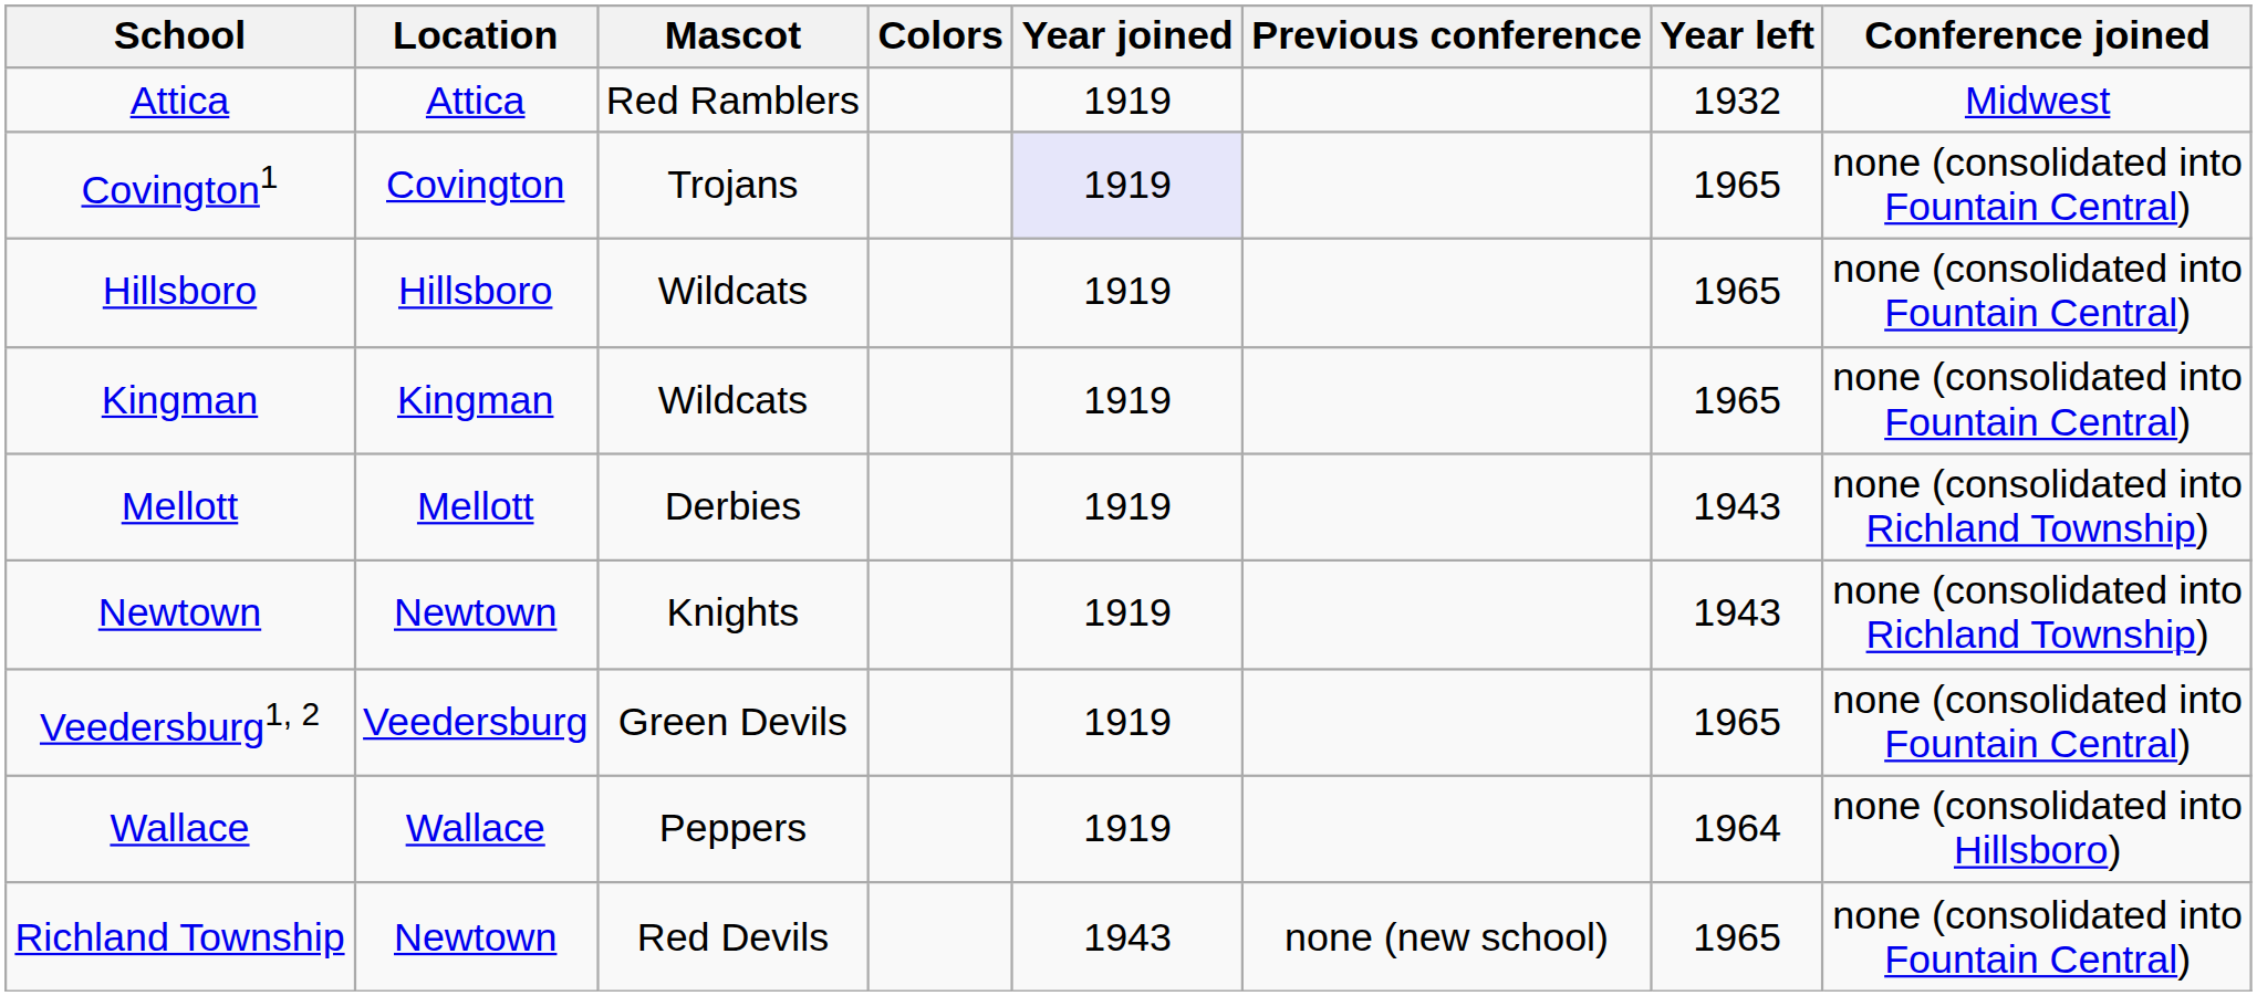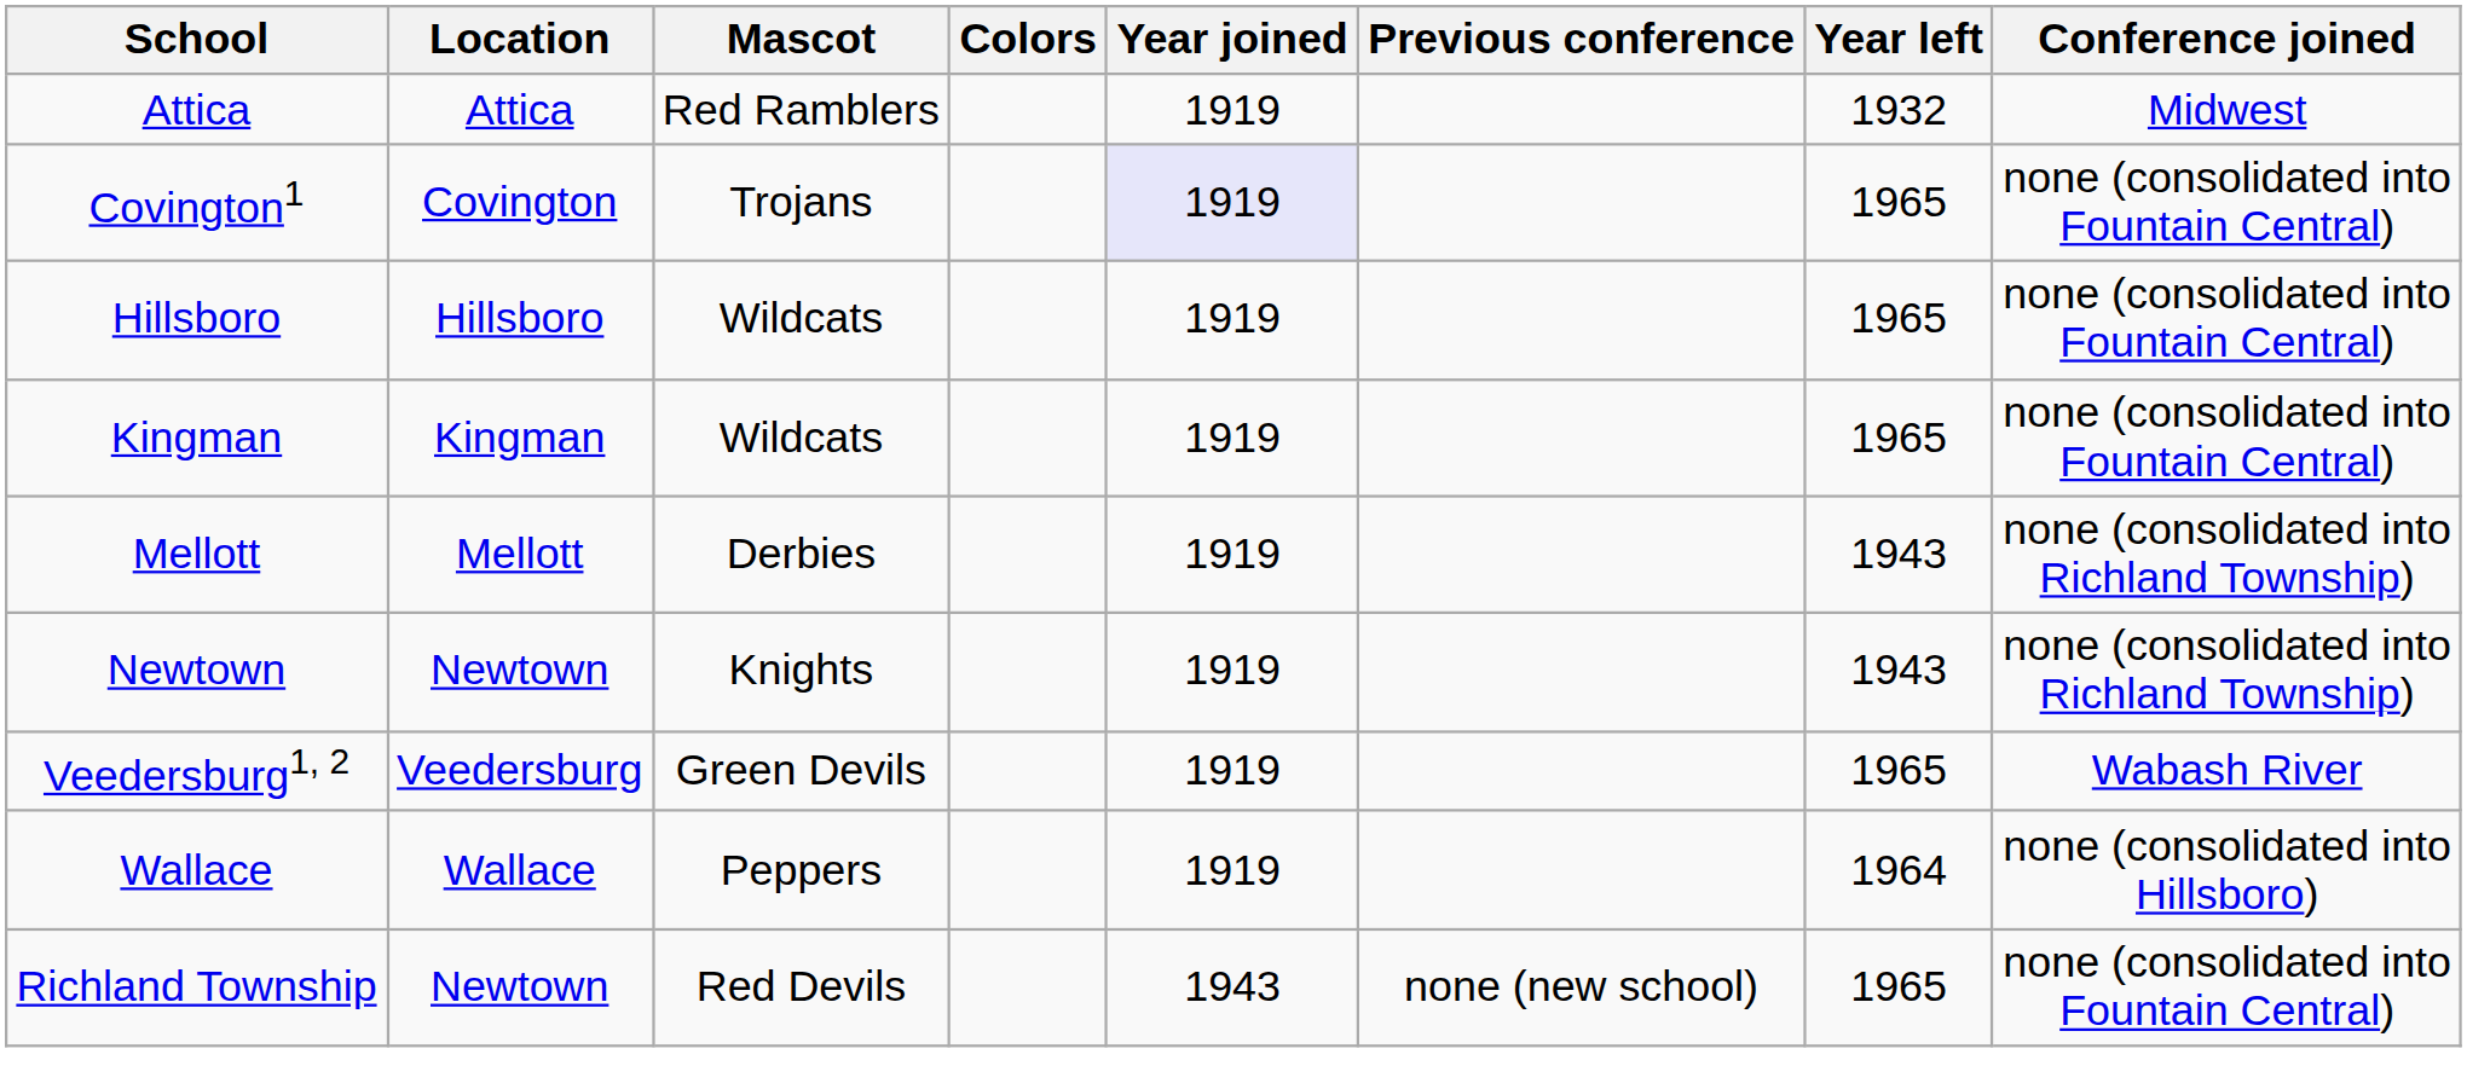Veedersburg1, 2 | Conference joined: none (consolidated into Fountain Central) -> Wabash River
